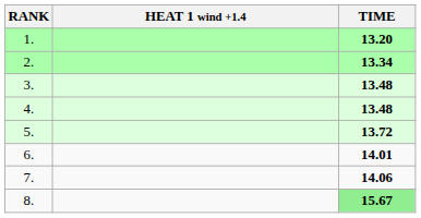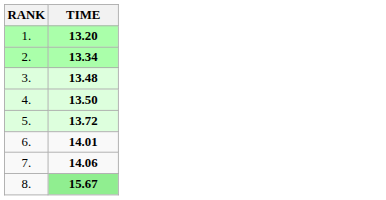- column: HEAT 1 wind +1.4
4. | TIME: 13.48 -> 13.50
